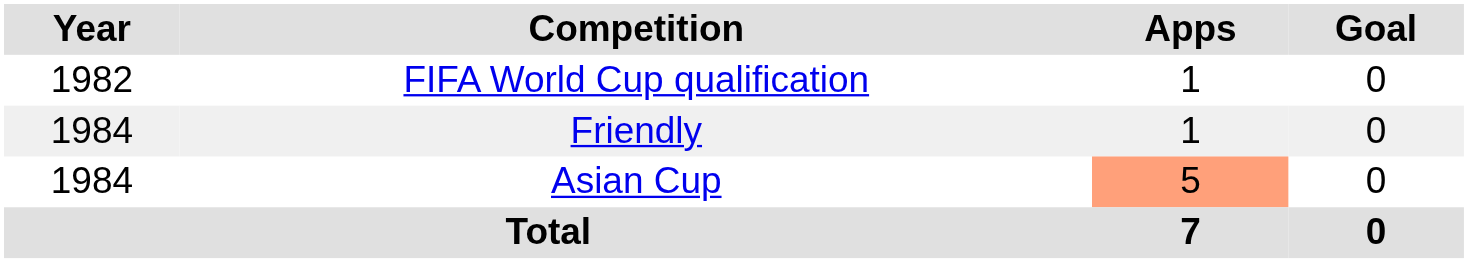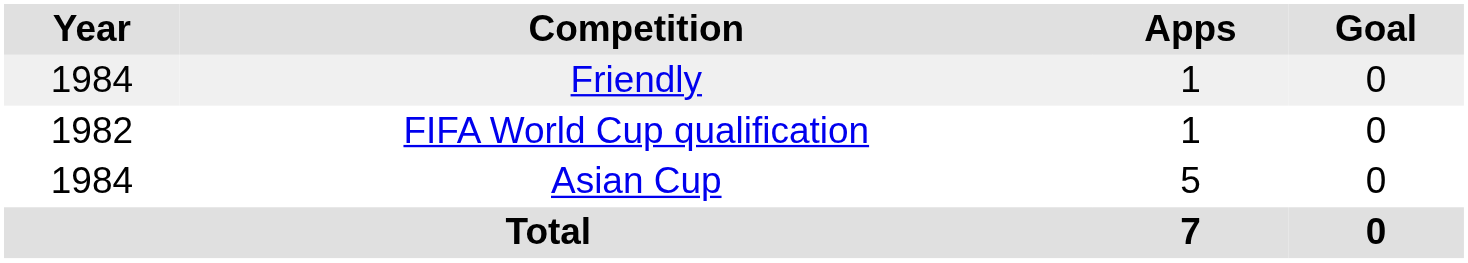rows swapped: FIFA World Cup qualification <-> Friendly
Asian Cup | Apps: lightsalmon background -> no background
